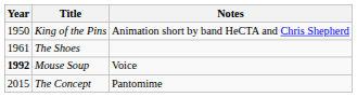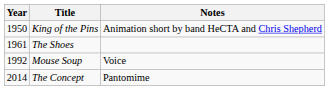Mouse Soup | Year: bold -> normal
The Concept | Year: 2015 -> 2014
